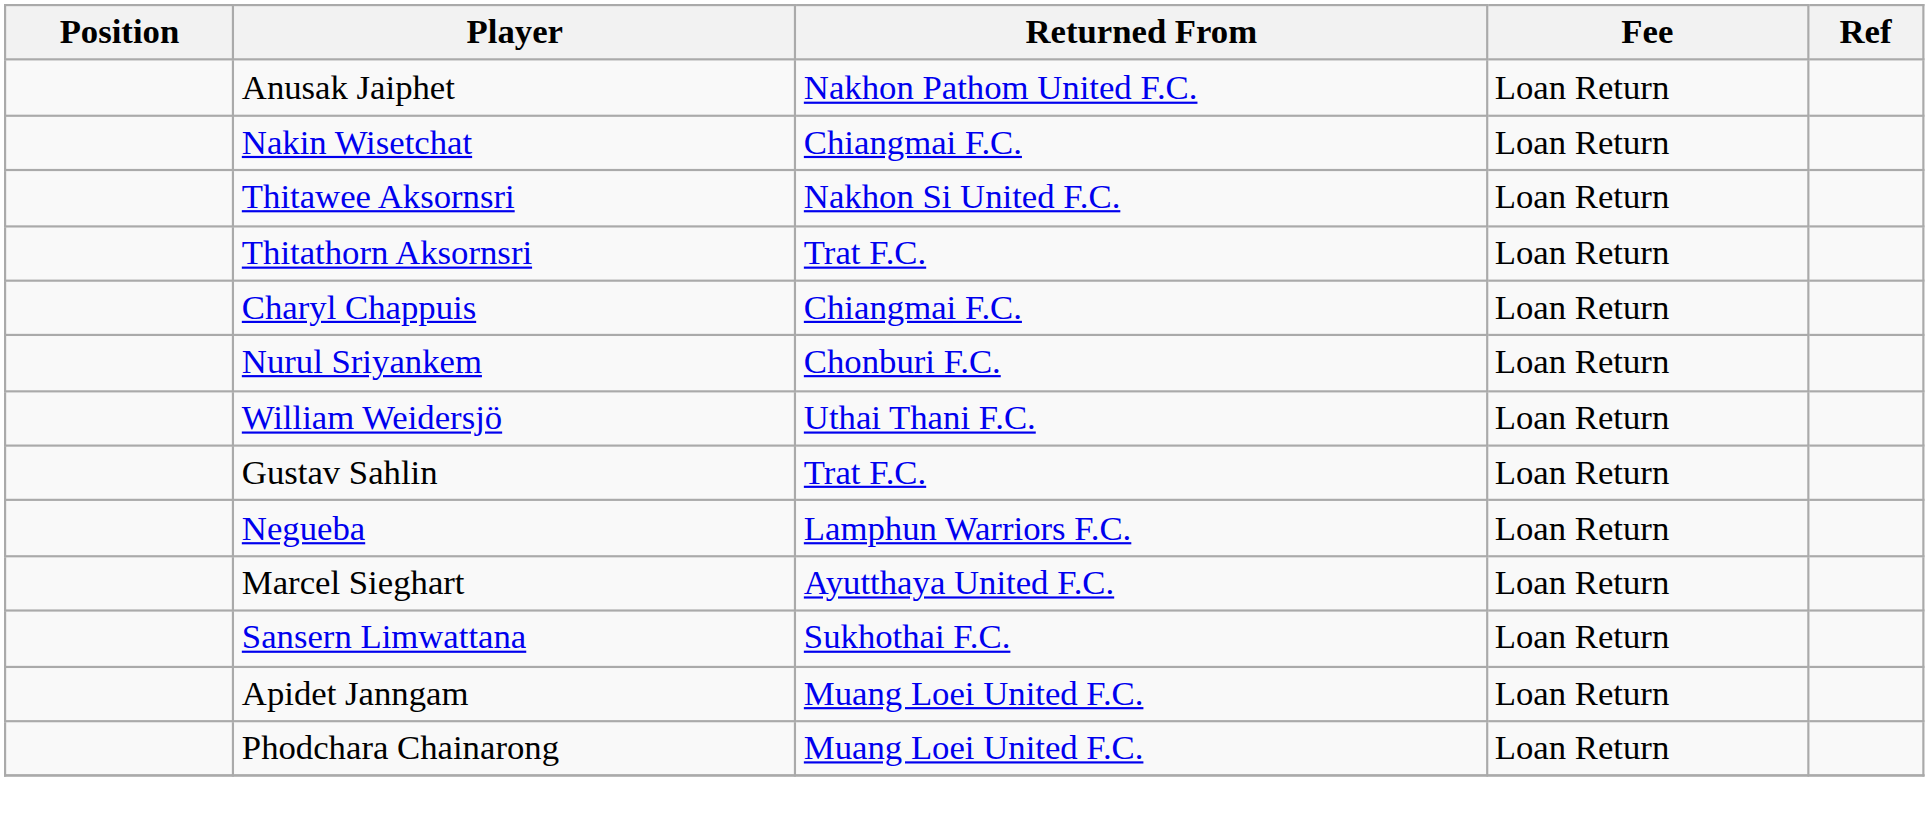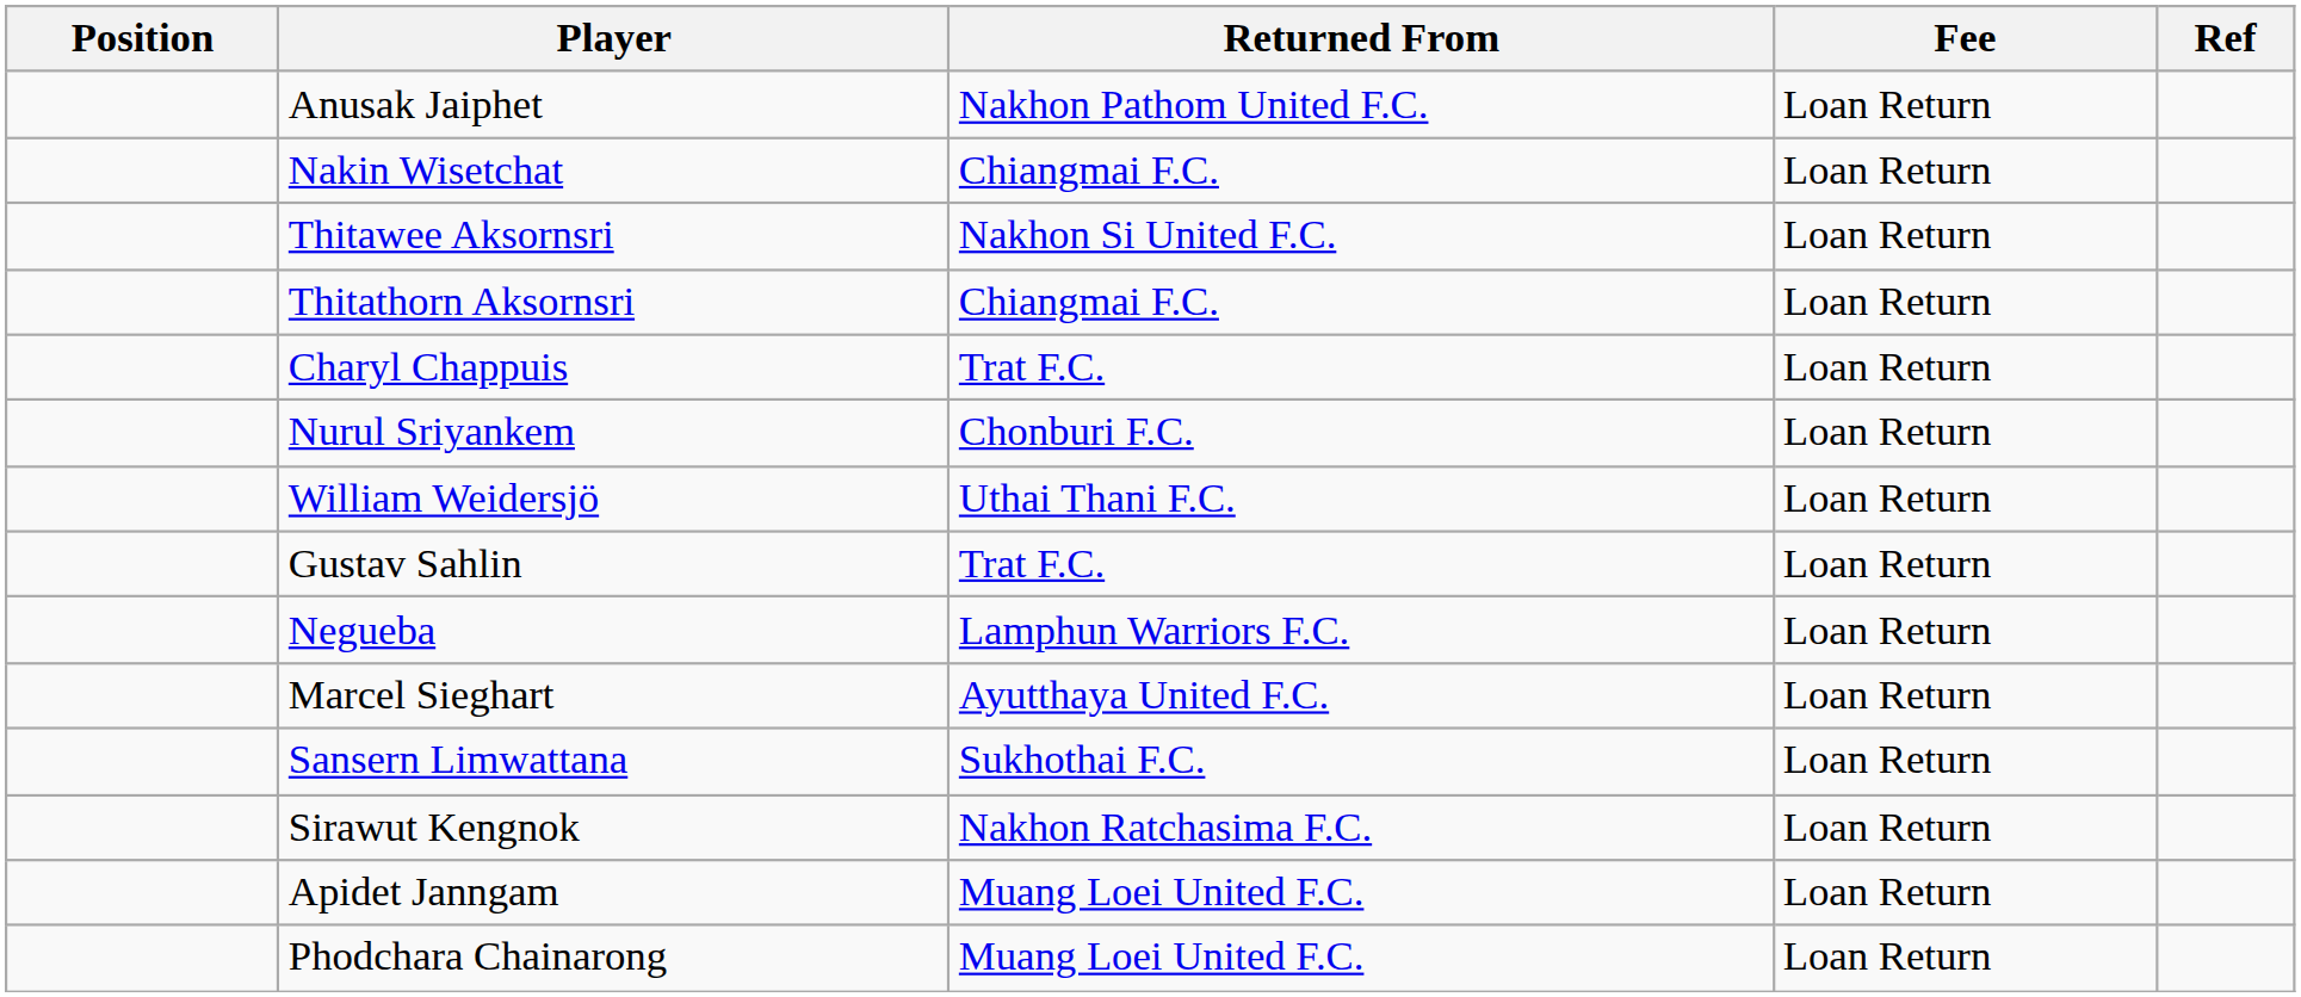Thitathorn Aksornsri | Returned From: Trat F.C. -> Chiangmai F.C.
Charyl Chappuis | Returned From: Chiangmai F.C. -> Trat F.C.
+ row: Sirawut Kengnok | Nakhon Ratchasima F.C. | Loan Return
